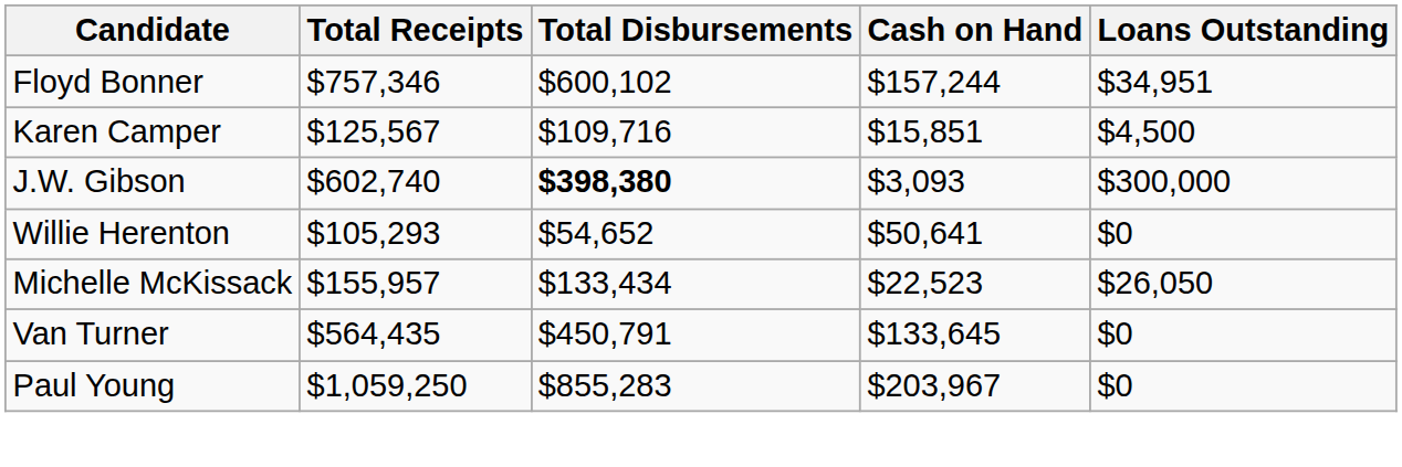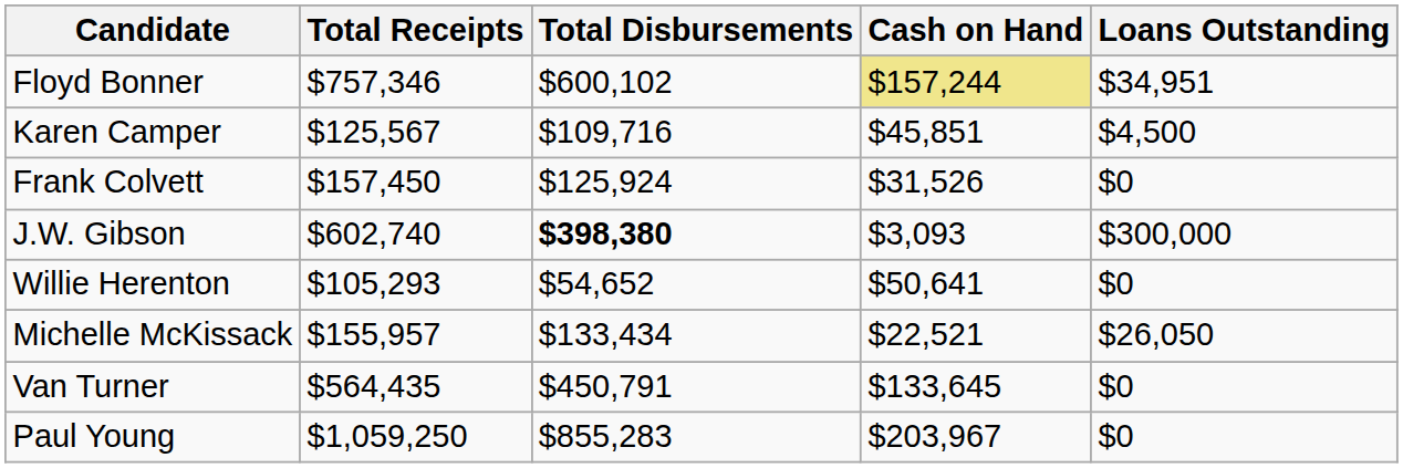Floyd Bonner | Cash on Hand: no background -> khaki background
Karen Camper | Cash on Hand: $15,851 -> $45,851
+ row: Frank Colvett | $157,450 | $125,924 | $31,526 | $0
Michelle McKissack | Cash on Hand: $22,523 -> $22,521
